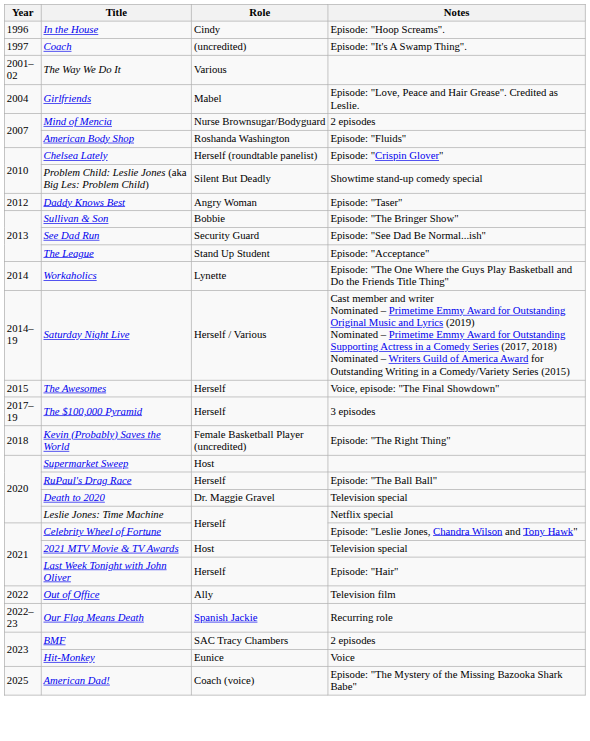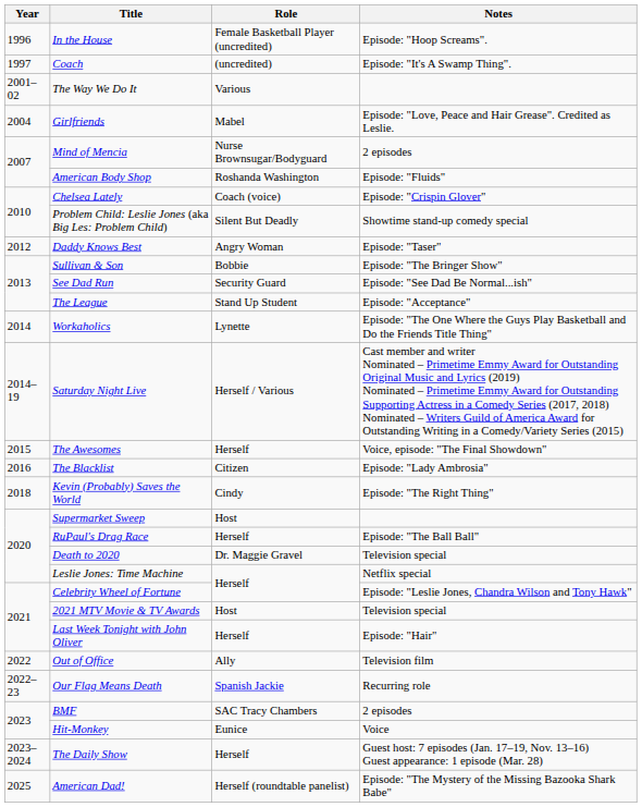In the House | Role: Cindy -> Female Basketball Player (uncredited)
Chelsea Lately | Role: Herself (roundtable panelist) -> Coach (voice)
+ row: 2016 | The Blacklist | Citizen | Episode: "Lady Ambrosia"
- row: 2017–19 | The $100,000 Pyramid | Herself | 3 episodes
Kevin (Probably) Saves the World | Role: Female Basketball Player (uncredited) -> Cindy
+ row: 2023–2024 | The Daily Show | Herself | Guest host: 7 episodes (Jan. 17–19, Nov. 13–16) Guest appearance: 1 episode (Mar. 28)
American Dad! | Role: Coach (voice) -> Herself (roundtable panelist)
